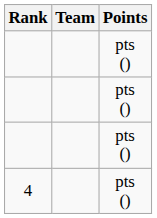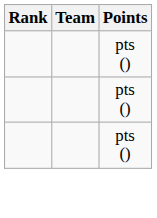- row: 4 | pts ()
